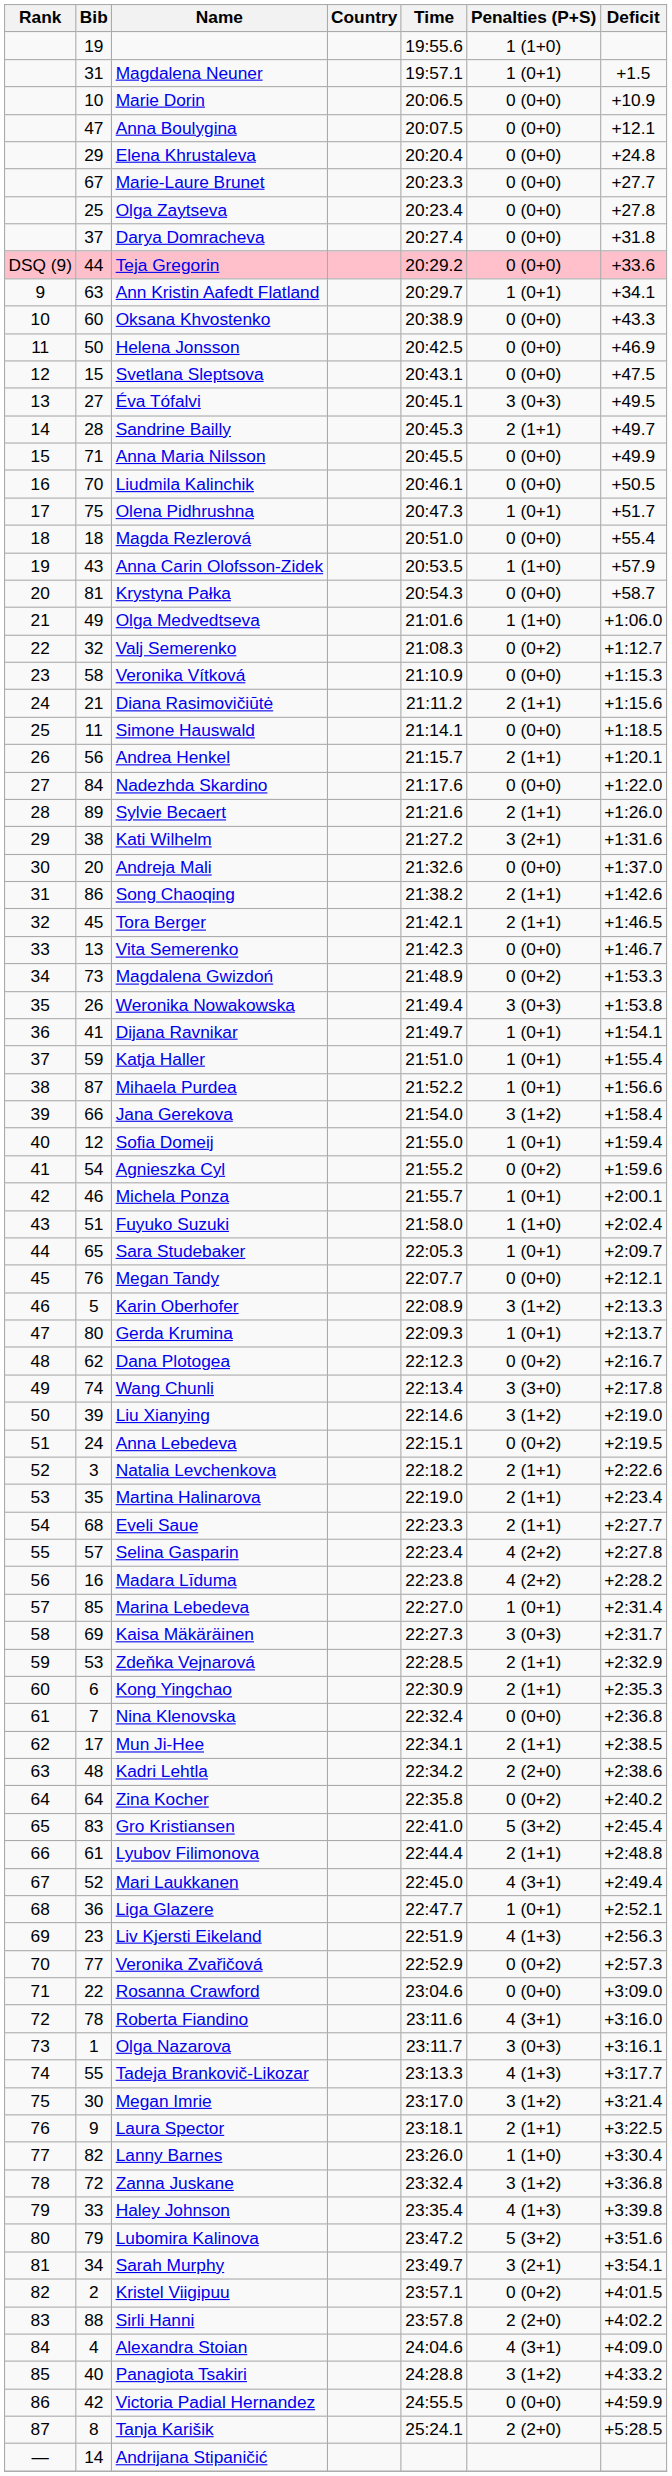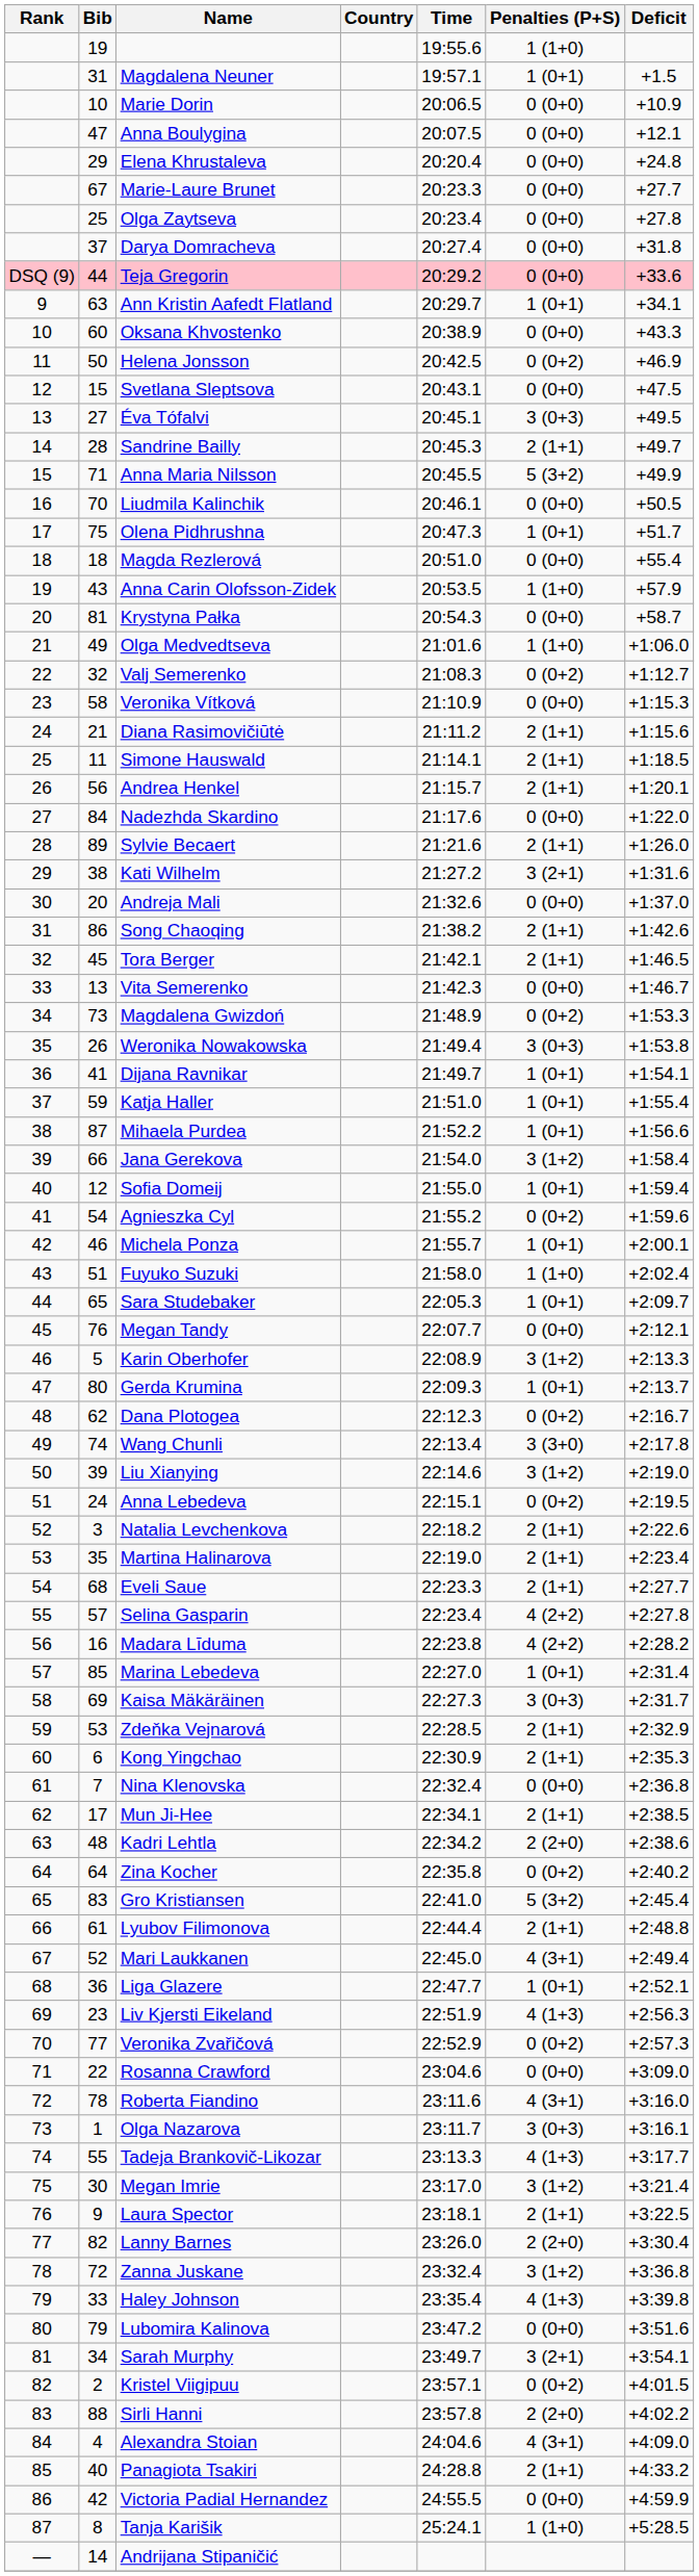Helena Jonsson | Penalties (P+S): 0 (0+0) -> 0 (0+2)
Anna Maria Nilsson | Penalties (P+S): 0 (0+0) -> 5 (3+2)
Simone Hauswald | Penalties (P+S): 0 (0+0) -> 2 (1+1)
Lanny Barnes | Penalties (P+S): 1 (1+0) -> 2 (2+0)
Lubomira Kalinova | Penalties (P+S): 5 (3+2) -> 0 (0+0)
Panagiota Tsakiri | Penalties (P+S): 3 (1+2) -> 2 (1+1)
Tanja Karišik | Penalties (P+S): 2 (2+0) -> 1 (1+0)
